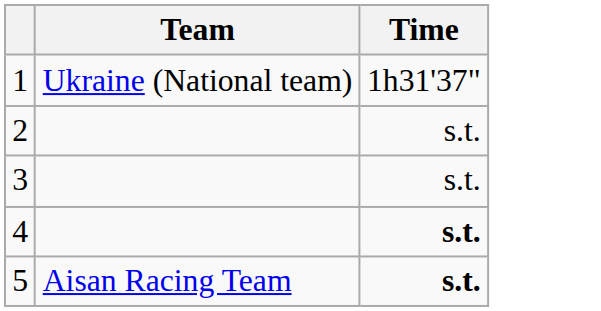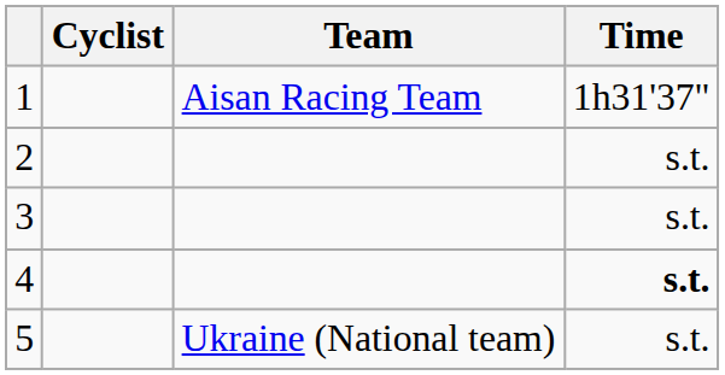+ column: Cyclist
1 | Team: Ukraine (National team) -> Aisan Racing Team
5 | Team: Aisan Racing Team -> Ukraine (National team)
5 | Time: bold -> normal
